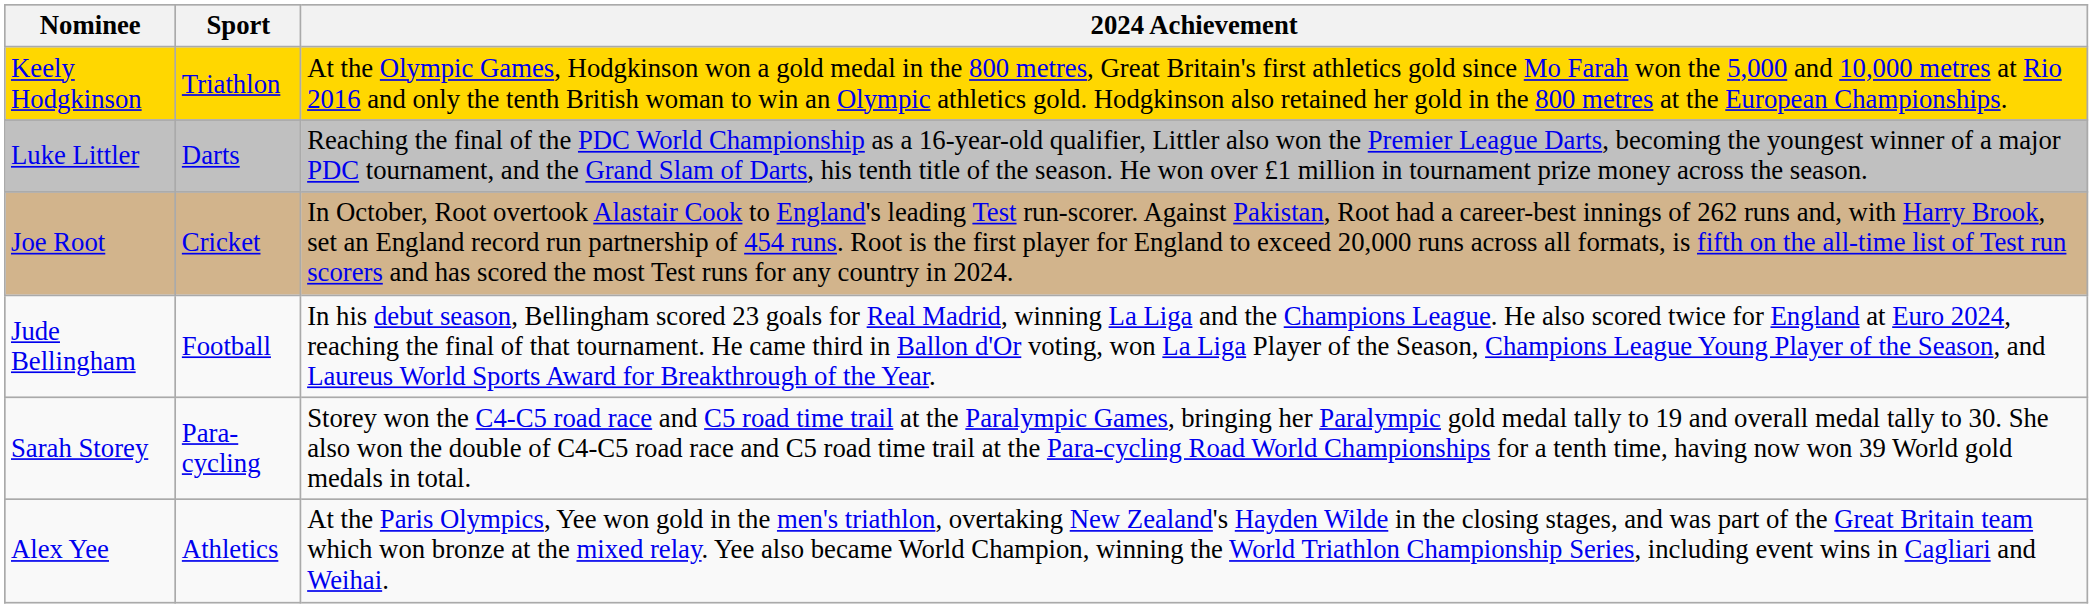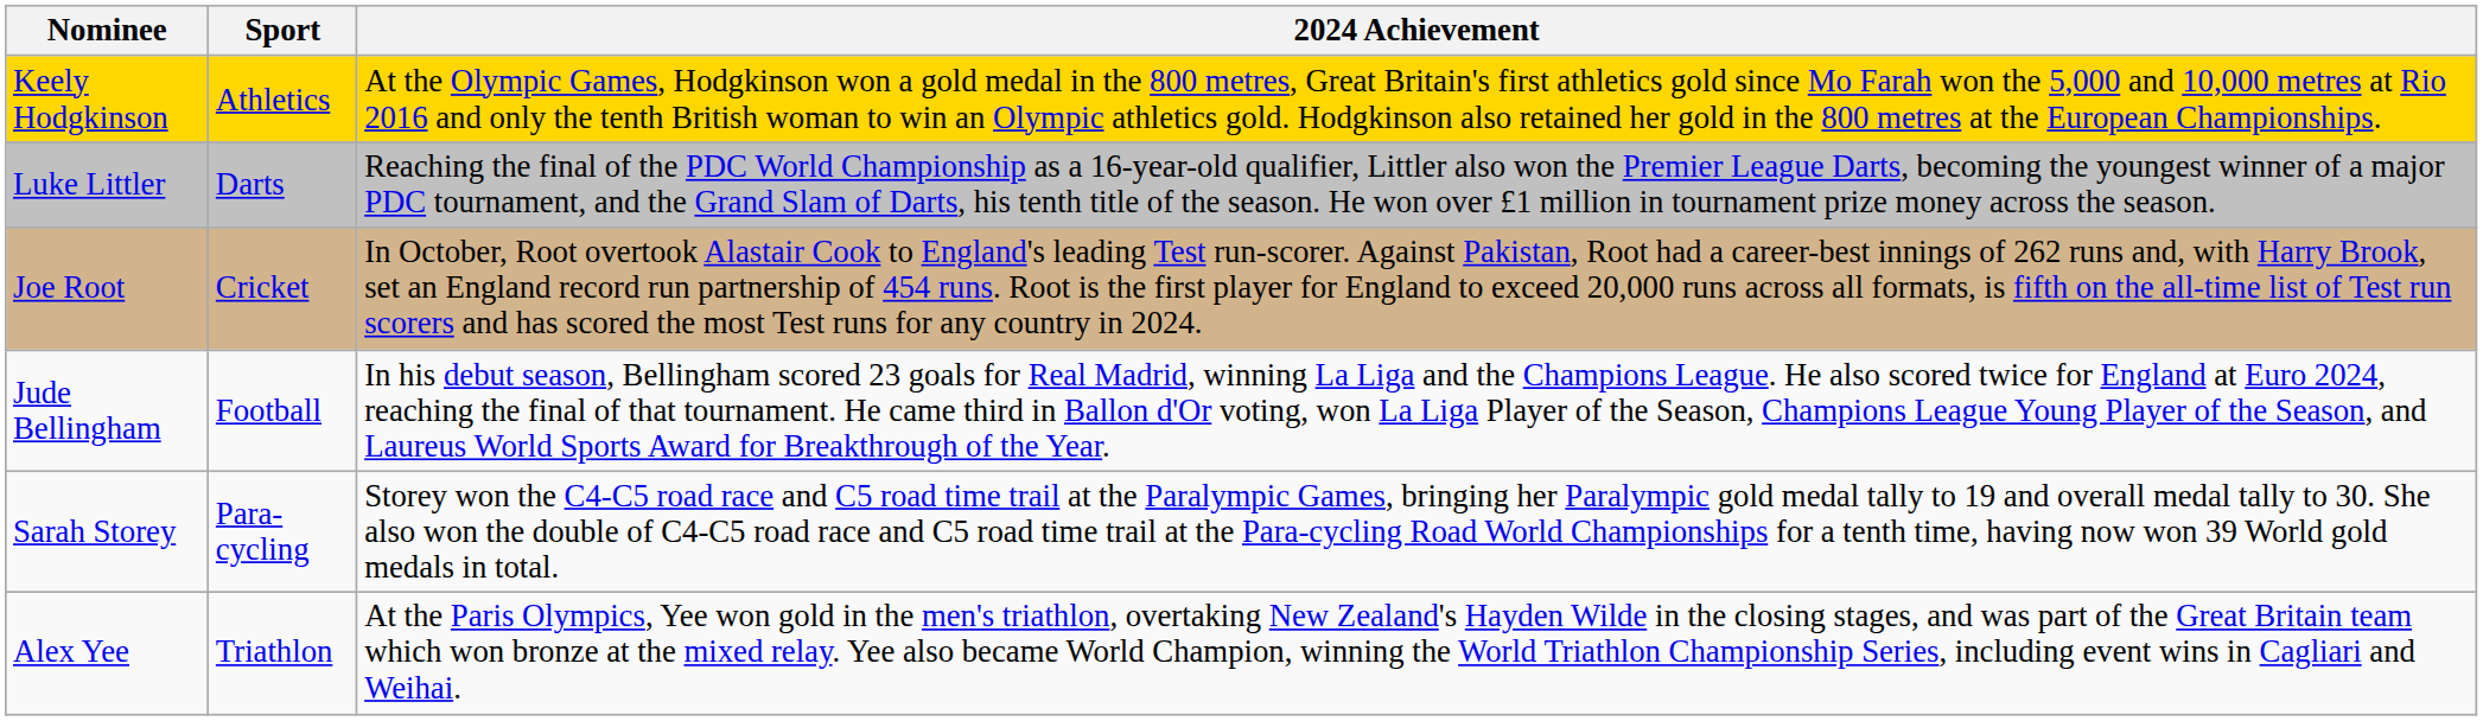Keely Hodgkinson | Sport: Triathlon -> Athletics
Alex Yee | Sport: Athletics -> Triathlon
